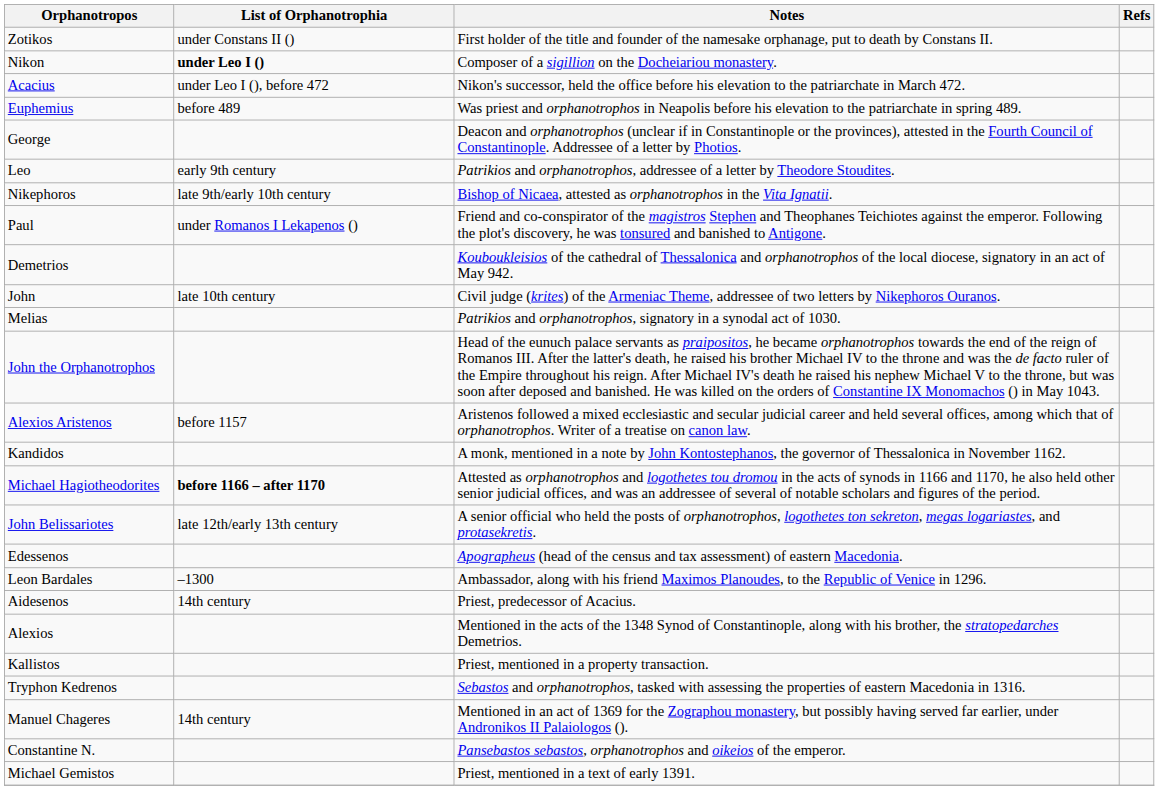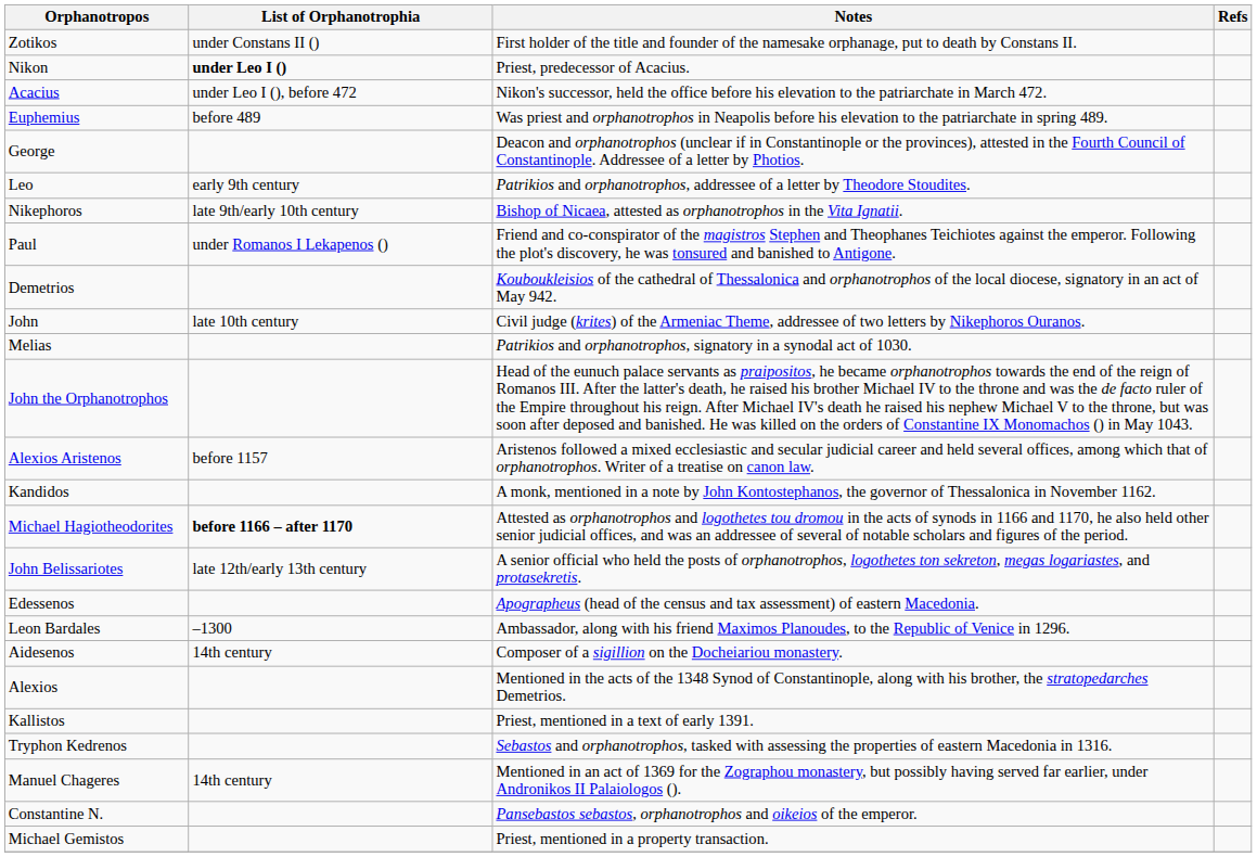Nikon | Notes: Composer of a sigillion on the Docheiariou monastery. -> Priest, predecessor of Acacius.
Aidesenos | Notes: Priest, predecessor of Acacius. -> Composer of a sigillion on the Docheiariou monastery.
Kallistos | Notes: Priest, mentioned in a property transaction. -> Priest, mentioned in a text of early 1391.
Michael Gemistos | Notes: Priest, mentioned in a text of early 1391. -> Priest, mentioned in a property transaction.
